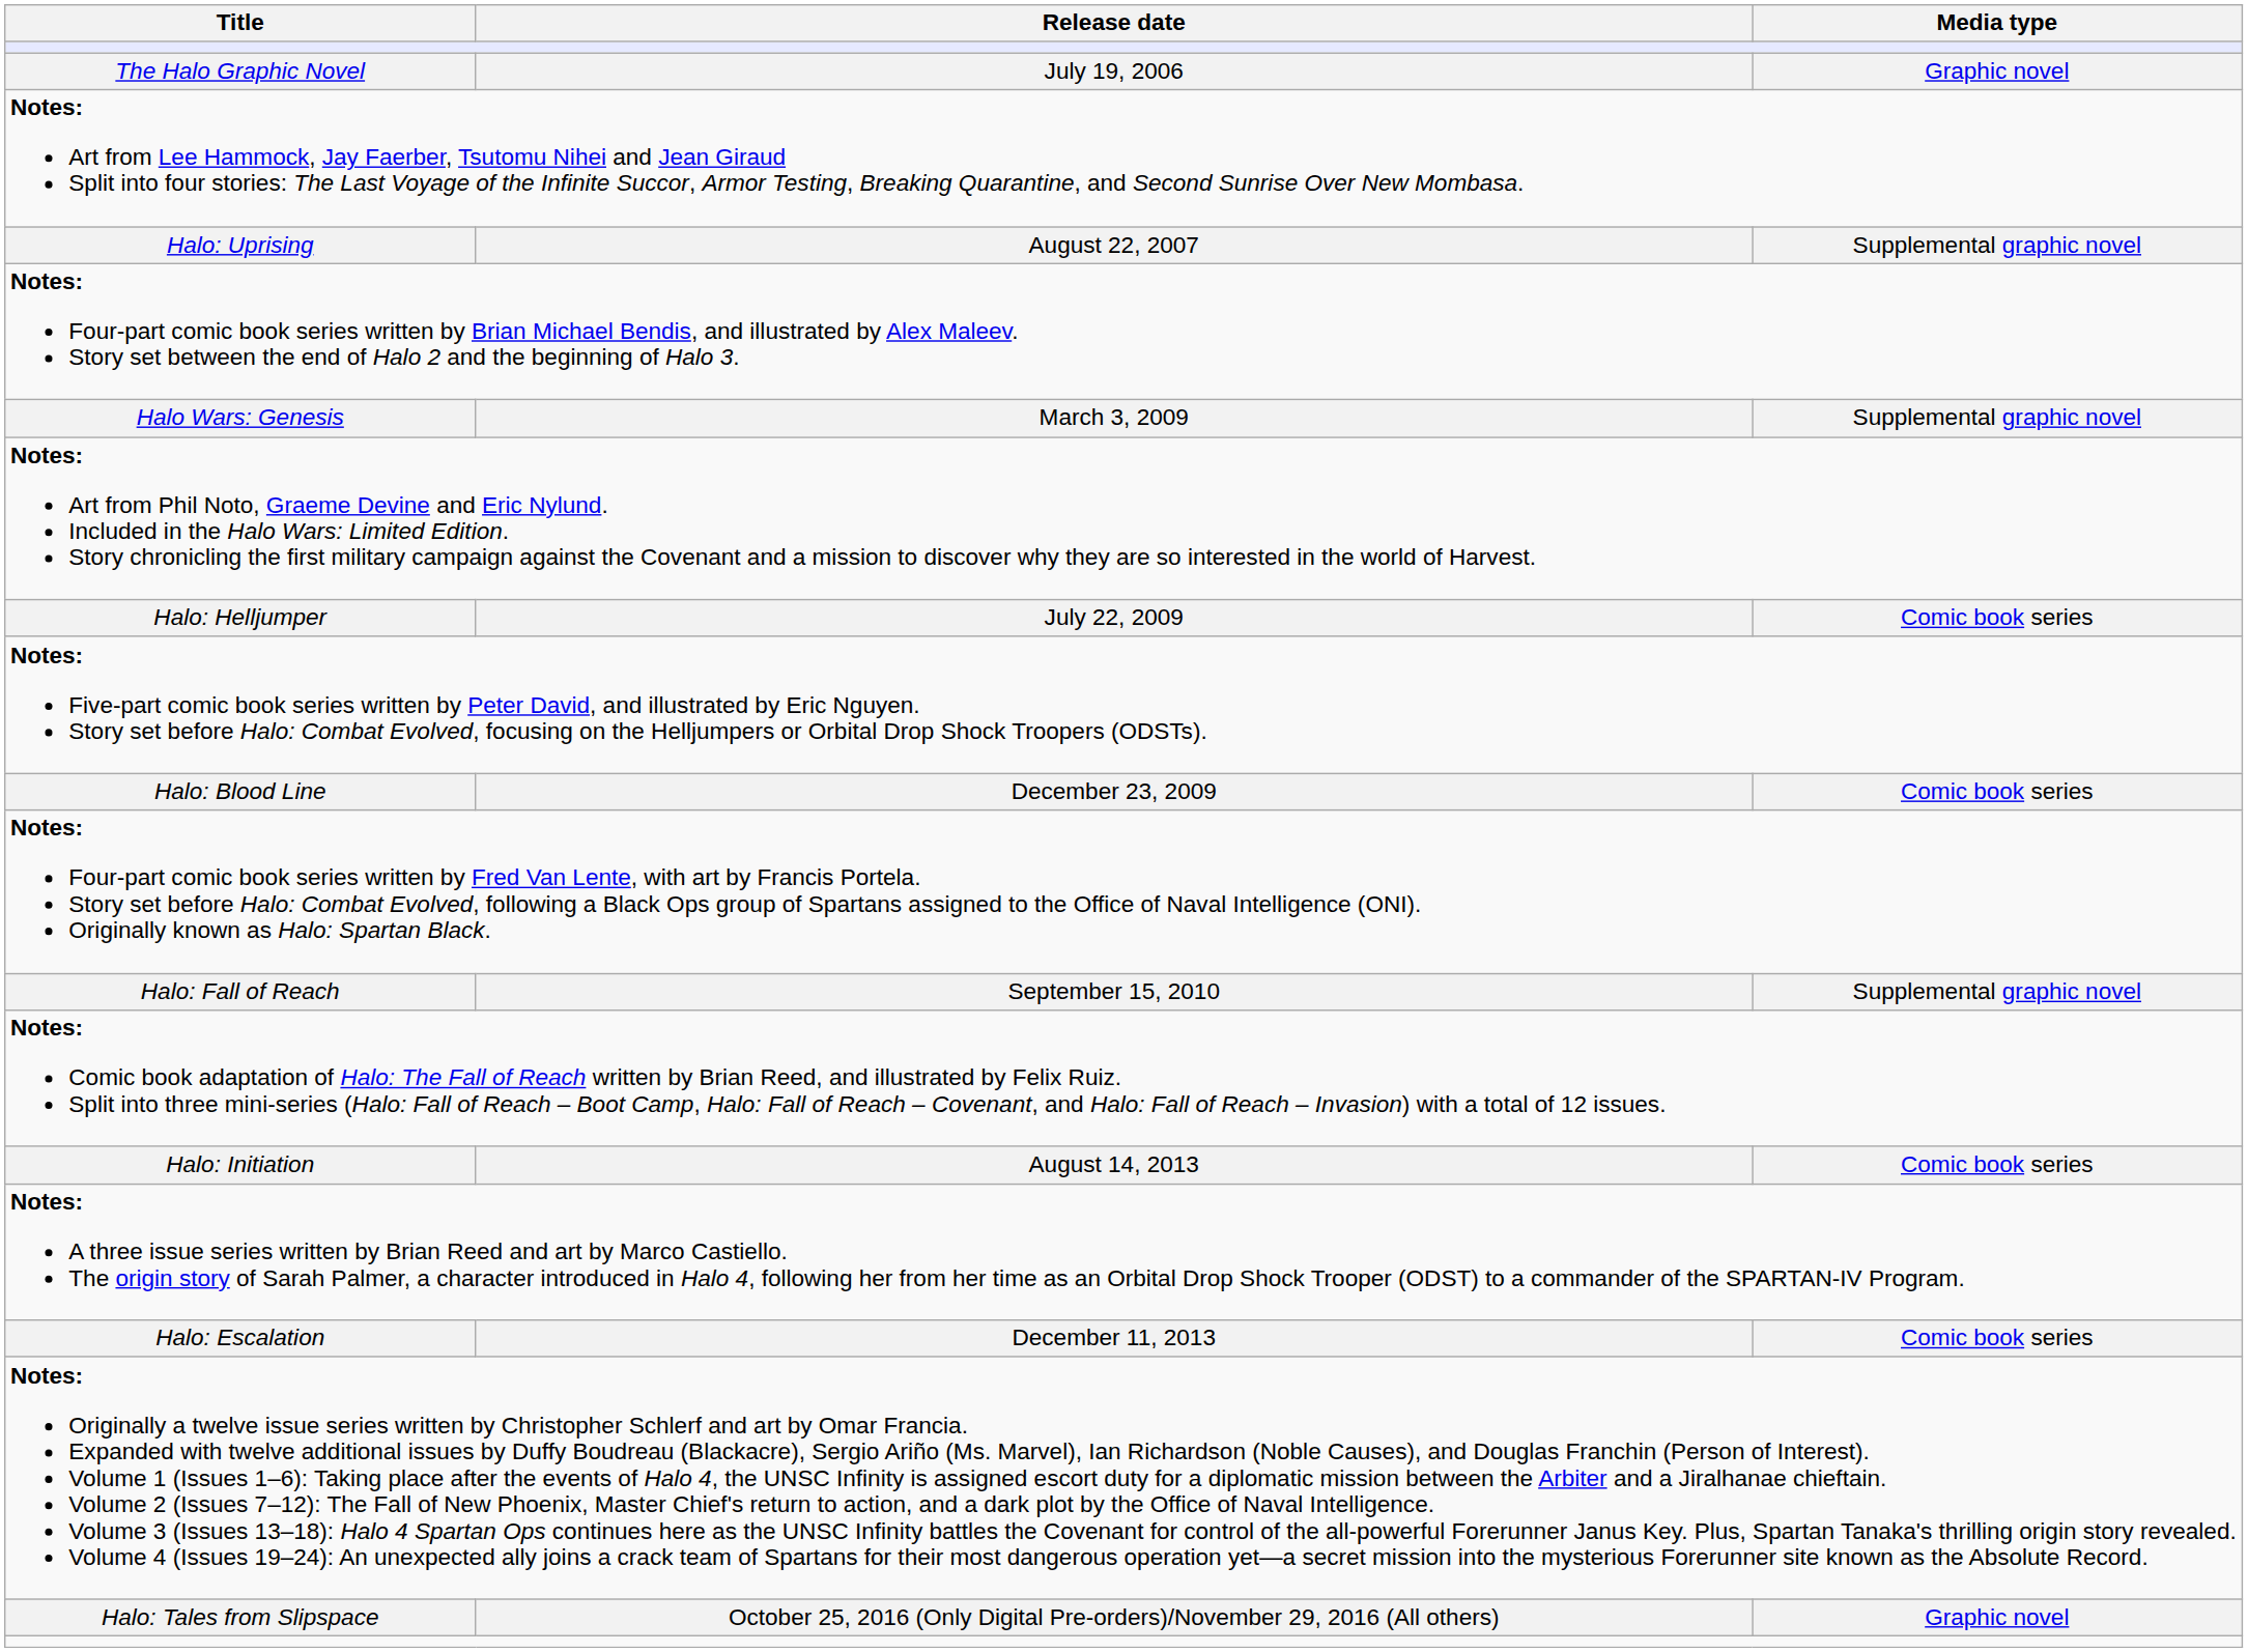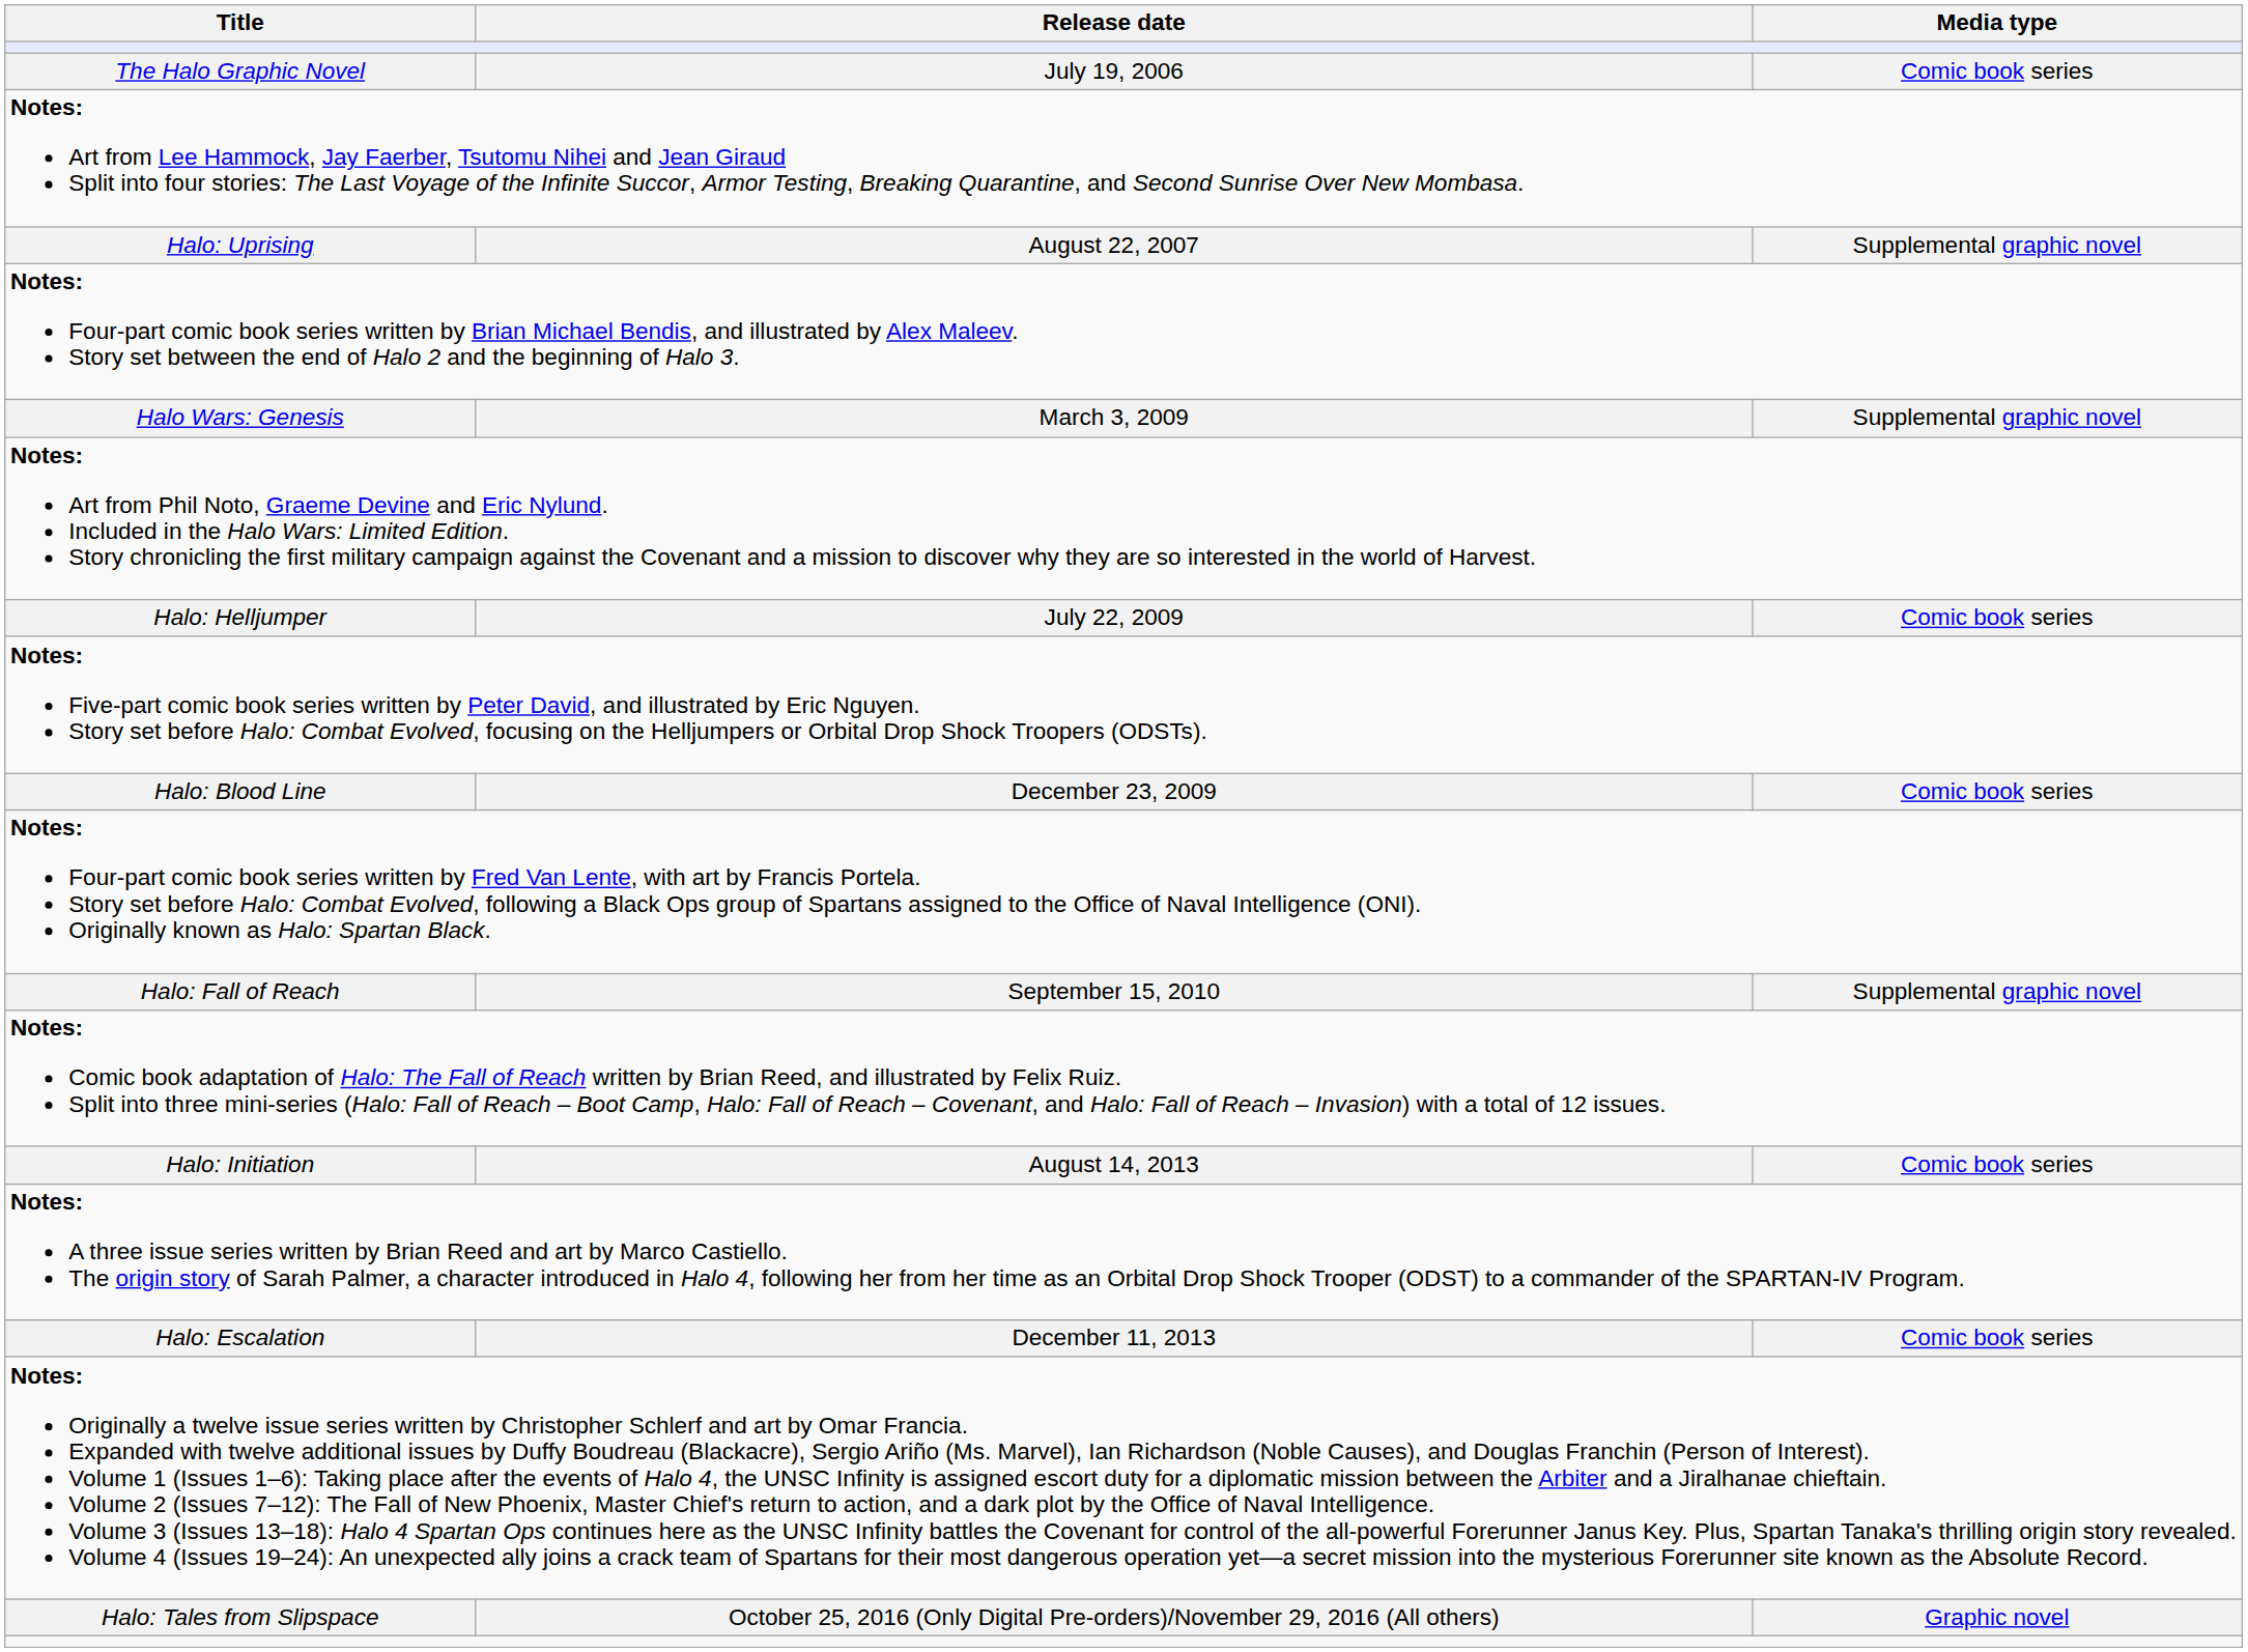The Halo Graphic Novel | Media type: Graphic novel -> Comic book series
